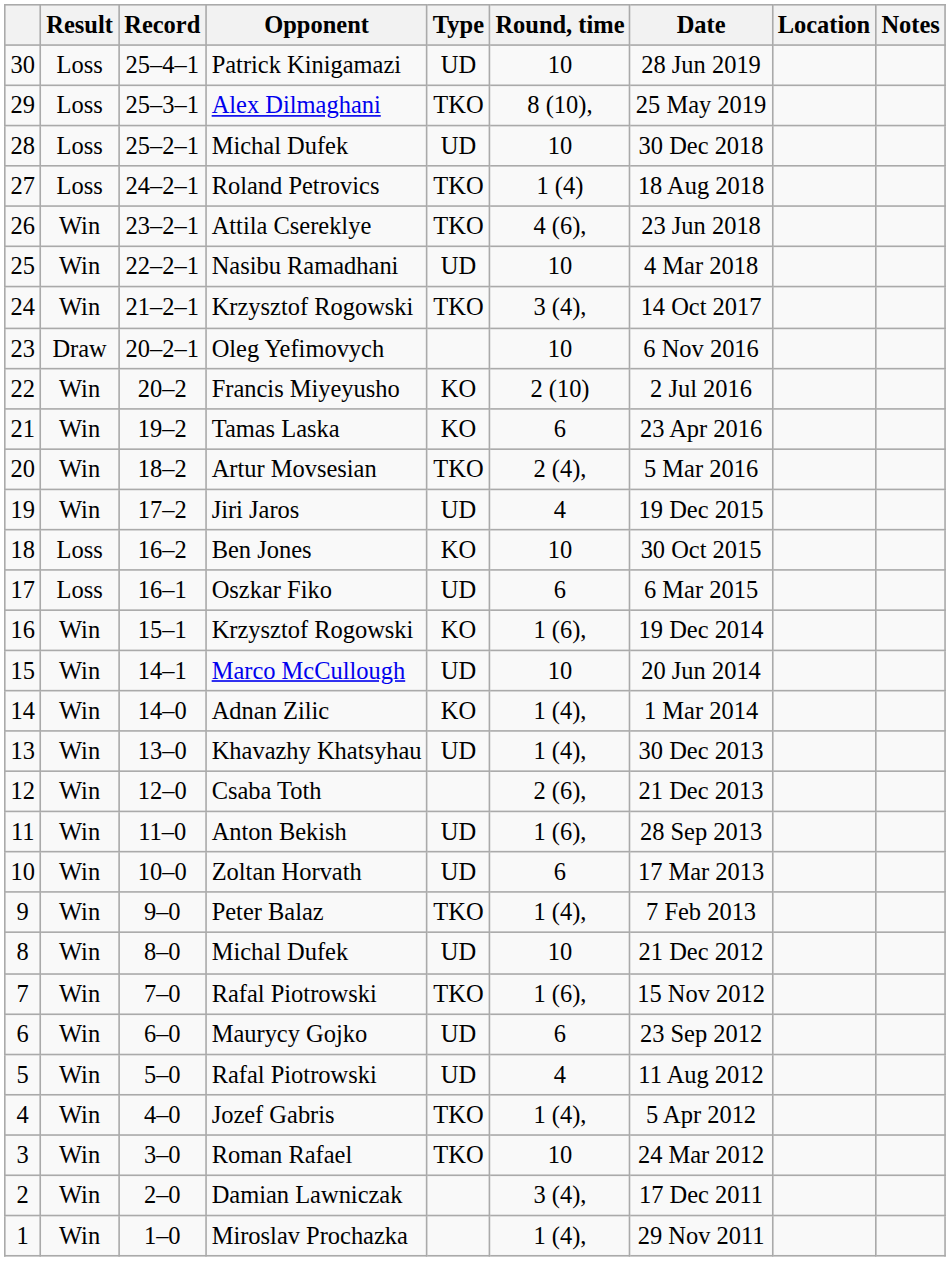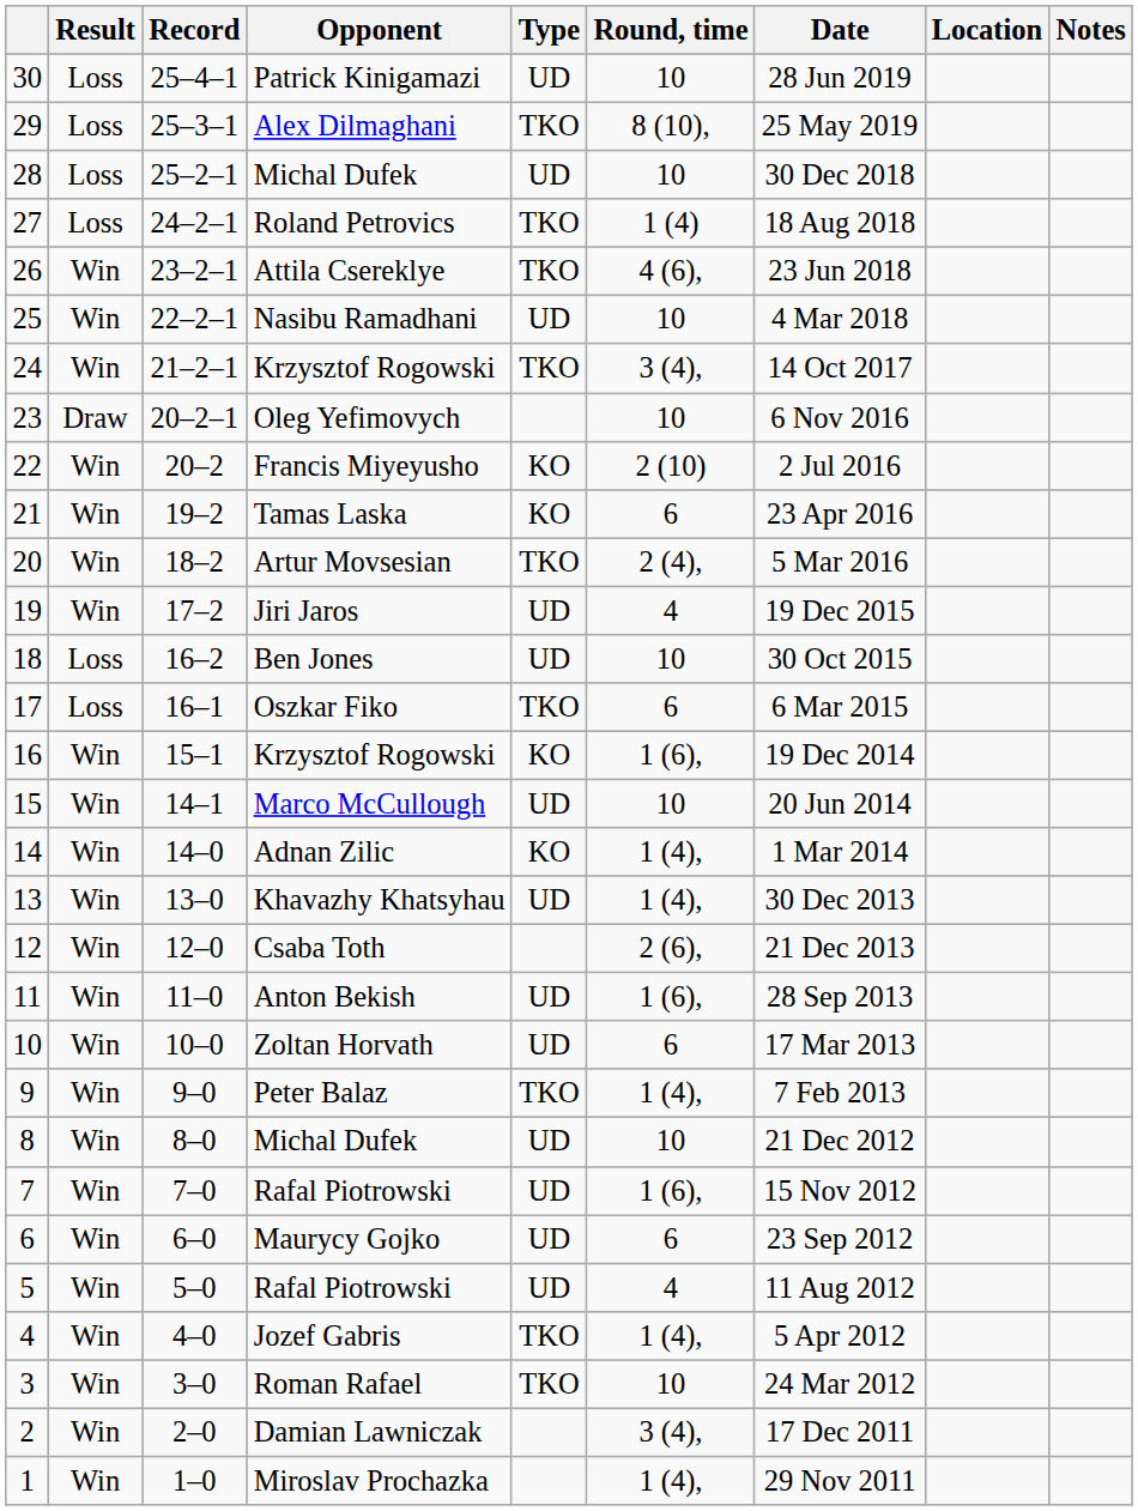Ben Jones | Type: KO -> UD
Oszkar Fiko | Type: UD -> TKO
7 / Rafal Piotrowski | Type: TKO -> UD
